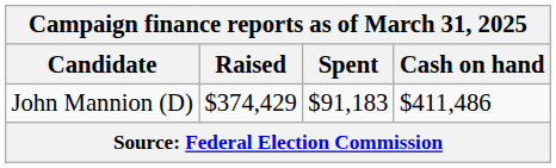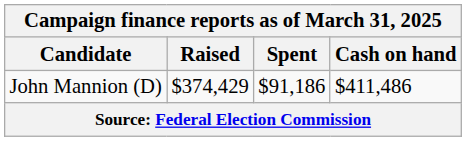John Mannion (D) | Spent: $91,183 -> $91,186
